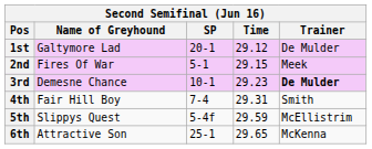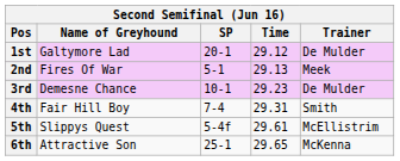2nd | Time: 29.15 -> 29.13
3rd | Trainer: bold -> normal
5th | Time: 29.59 -> 29.61
